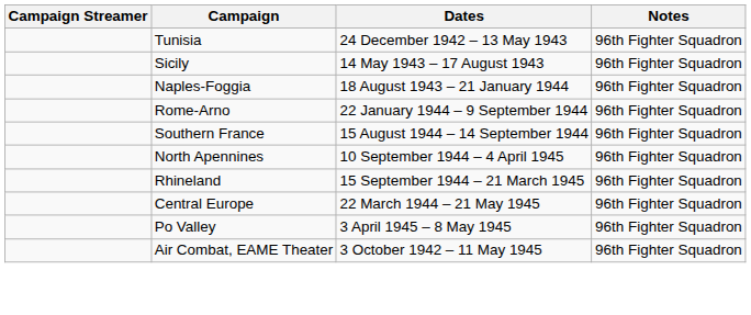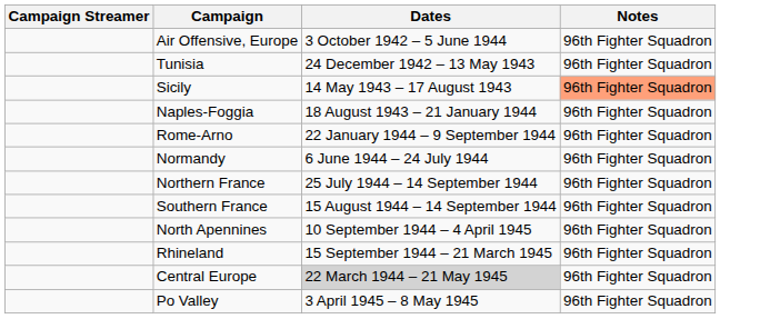+ row: Air Offensive, Europe | 3 October 1942 – 5 June 1944 | 96th Fighter Squadron
Sicily | Notes: no background -> lightsalmon background
+ row: Normandy | 6 June 1944 – 24 July 1944 | 96th Fighter Squadron
+ row: Northern France | 25 July 1944 – 14 September 1944 | 96th Fighter Squadron
Central Europe | Dates: no background -> lightgrey background
- row: Air Combat, EAME Theater | 3 October 1942 – 11 May 1945 | 96th Fighter Squadron
